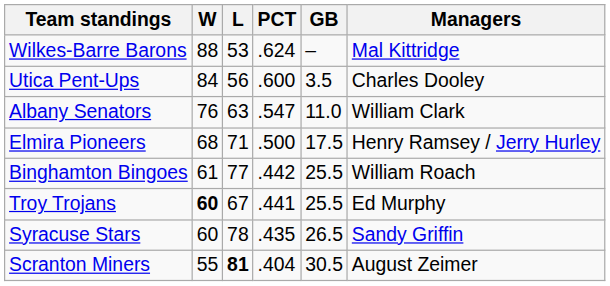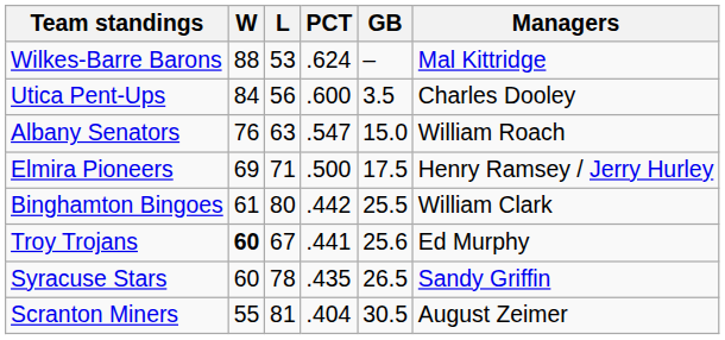Albany Senators | GB: 11.0 -> 15.0
Albany Senators | Managers: William Clark -> William Roach
Elmira Pioneers | W: 68 -> 69
Binghamton Bingoes | L: 77 -> 80
Binghamton Bingoes | Managers: William Roach -> William Clark
Troy Trojans | GB: 25.5 -> 25.6
Scranton Miners | L: bold -> normal
